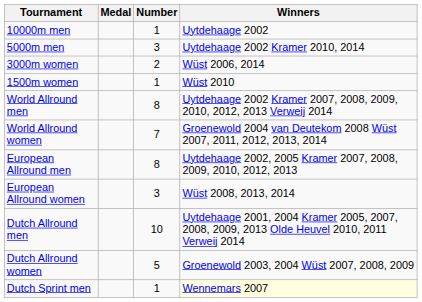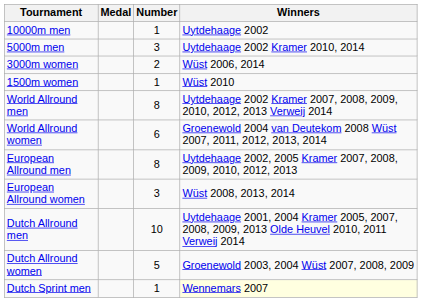World Allround women | Number: 7 -> 6
